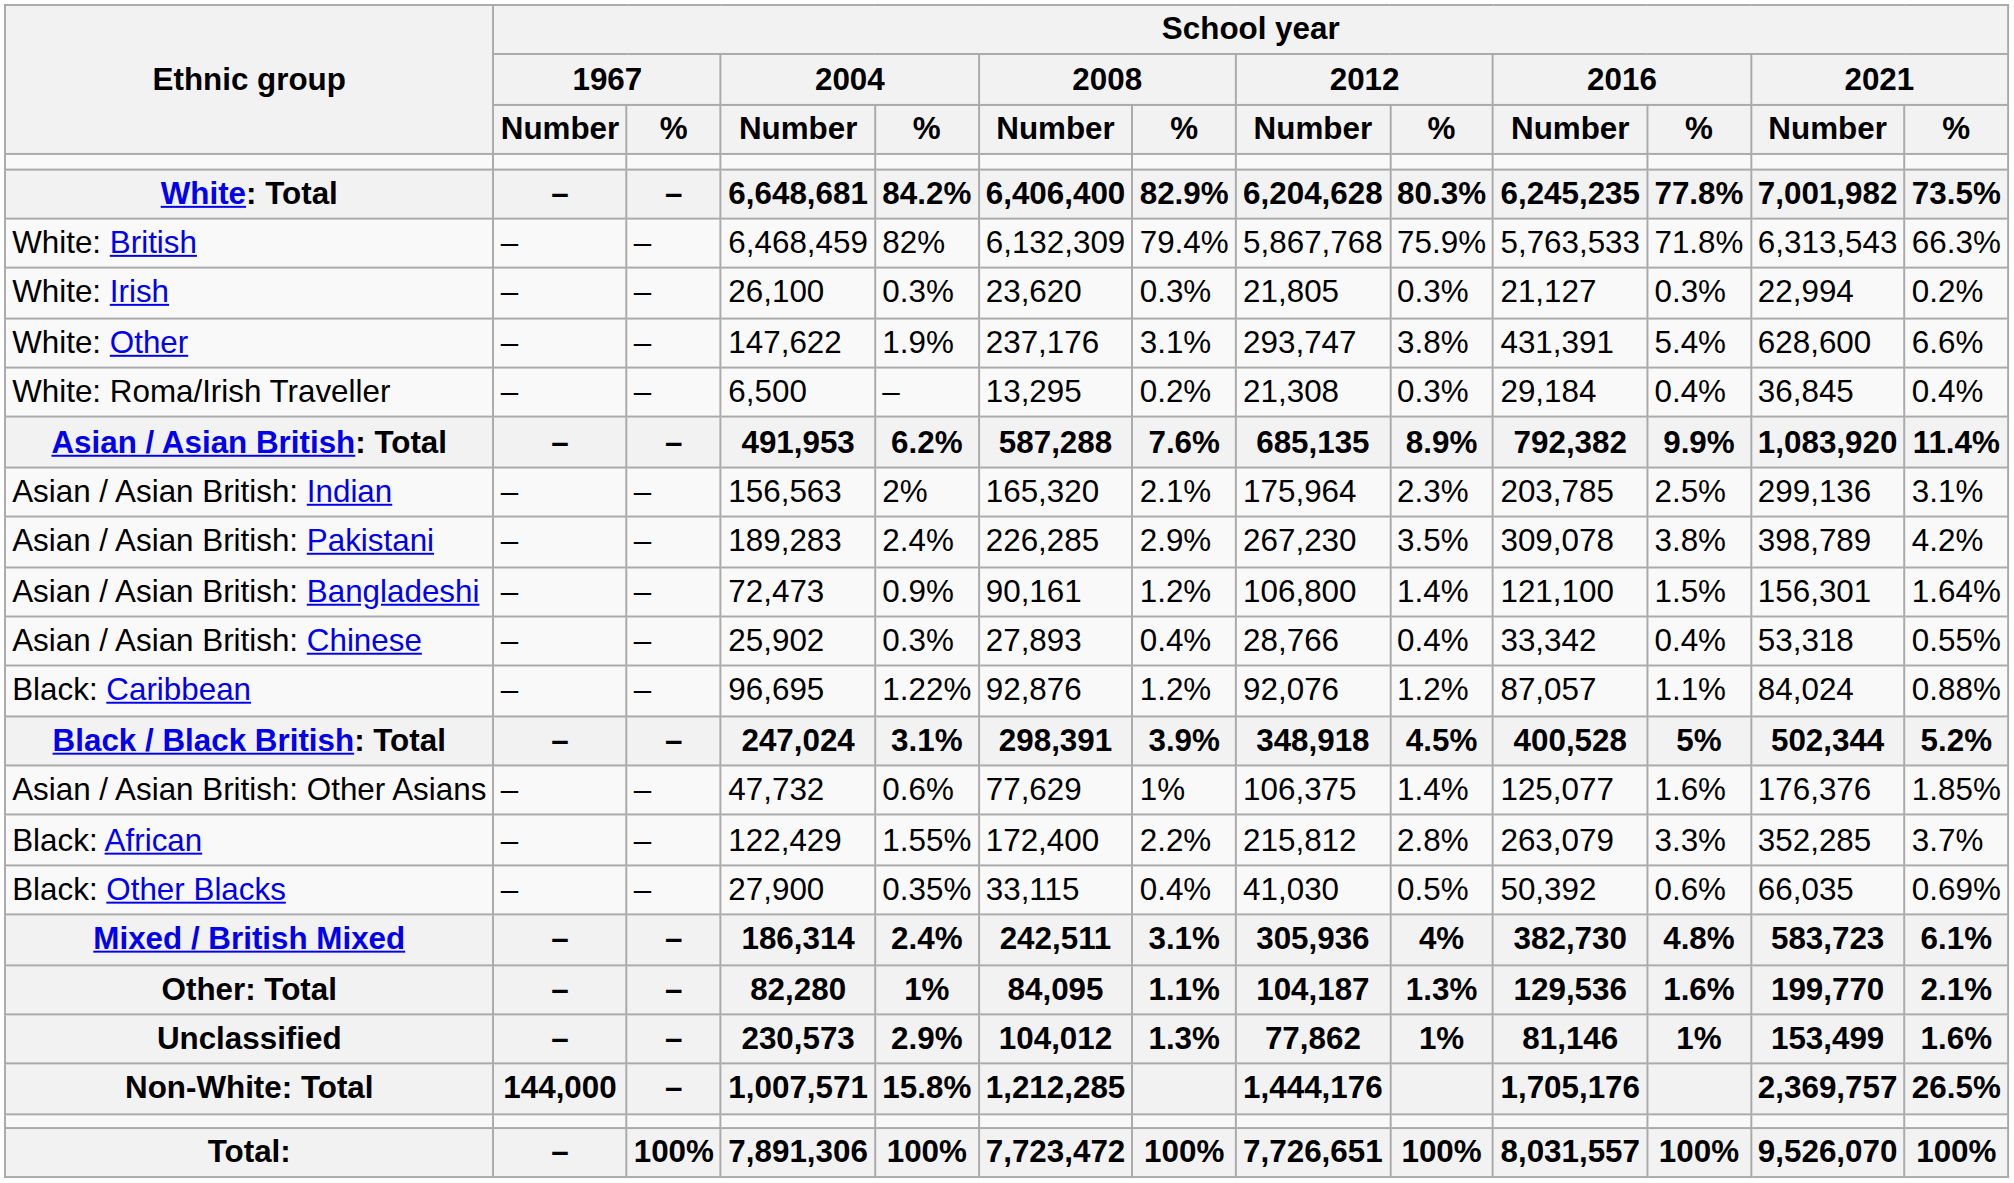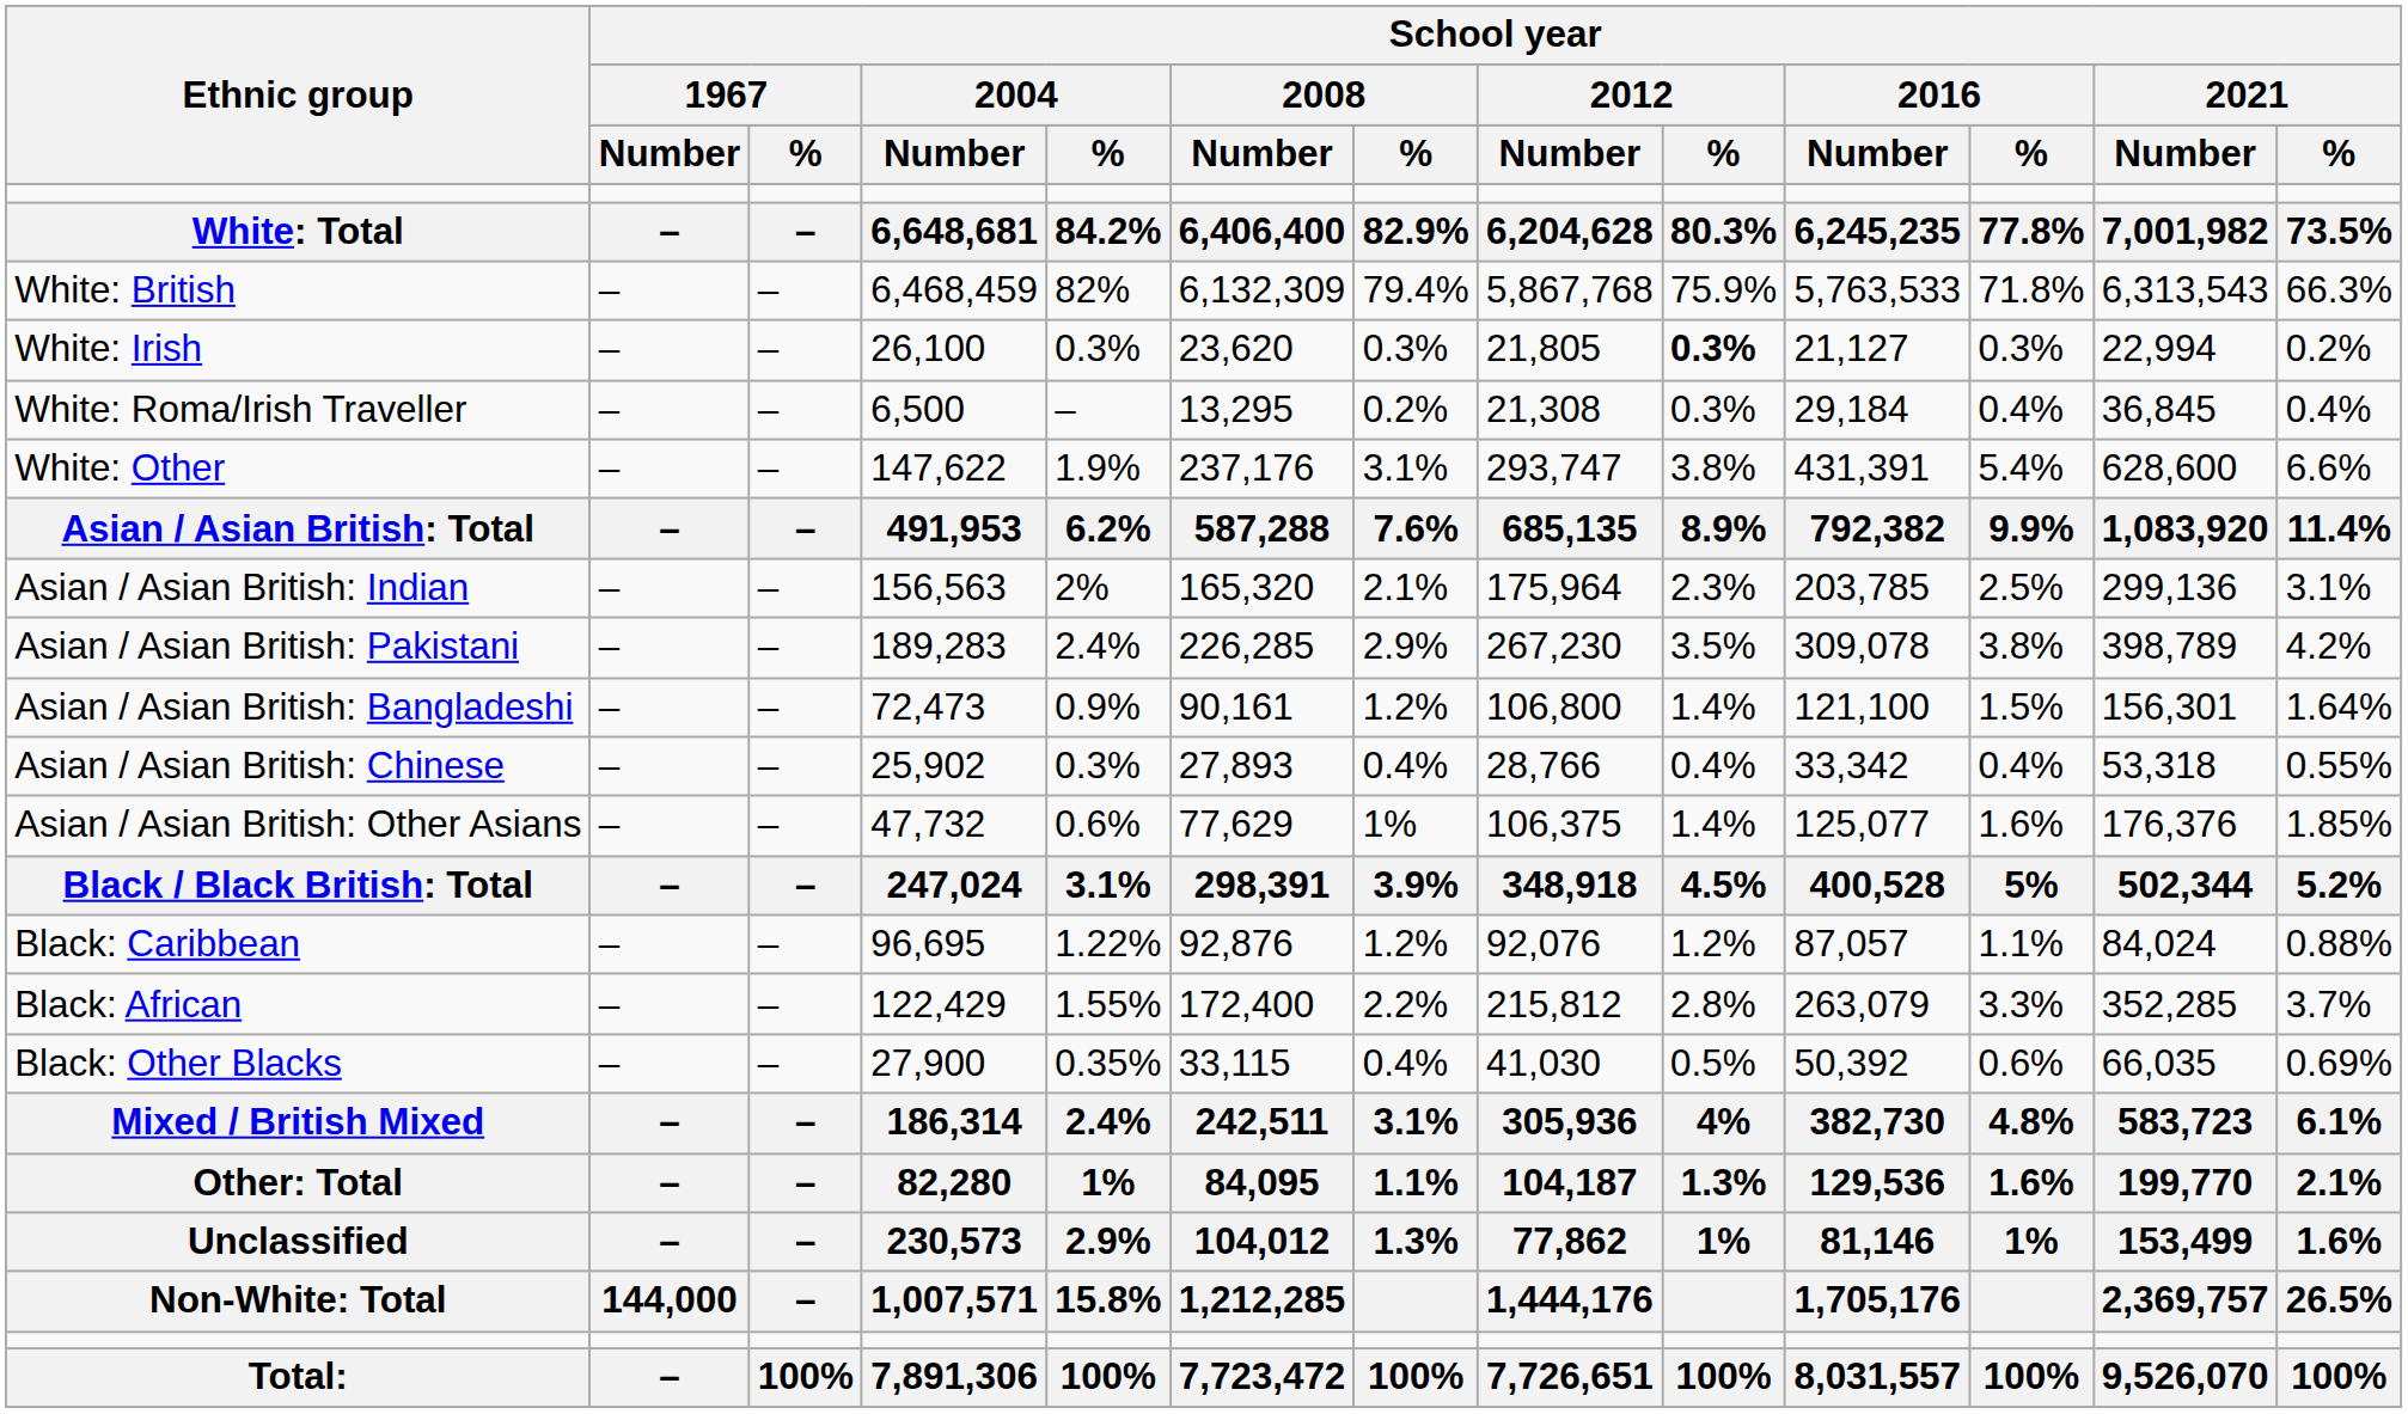White: Irish | School year / 2012 / %: normal -> bold
rows swapped: White: Roma/Irish Traveller <-> White: Other
rows swapped: Asian / Asian British: Other Asians <-> Black: Caribbean
